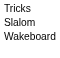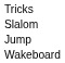+ row: Jump
